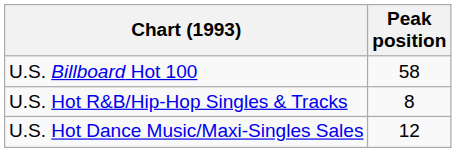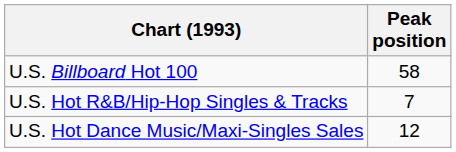U.S. Hot R&B/Hip-Hop Singles & Tracks | Peak position: 8 -> 7
